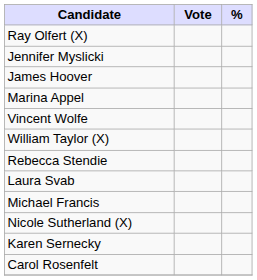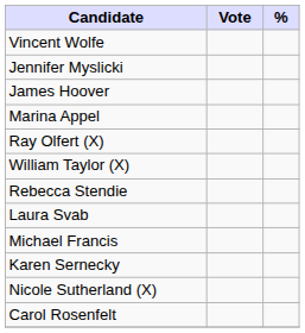rows swapped: Vincent Wolfe <-> Ray Olfert (X)
rows swapped: Karen Sernecky <-> Nicole Sutherland (X)
